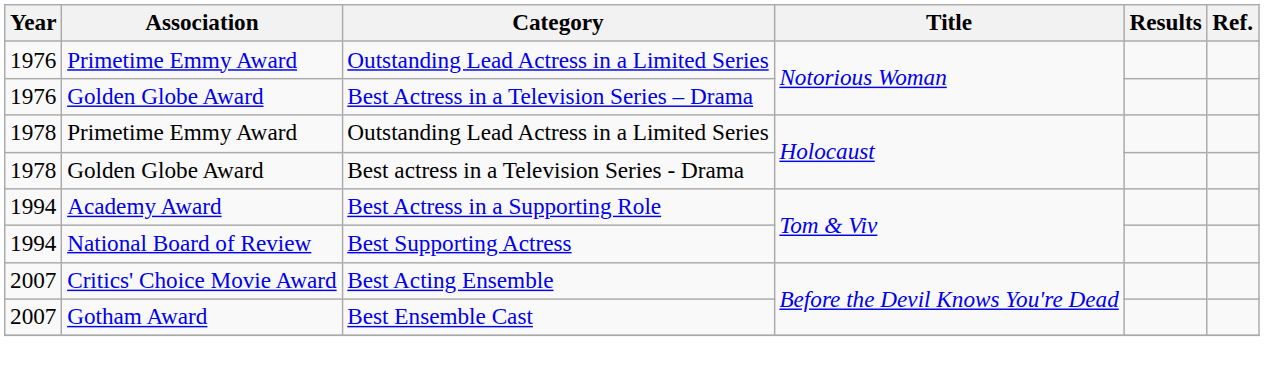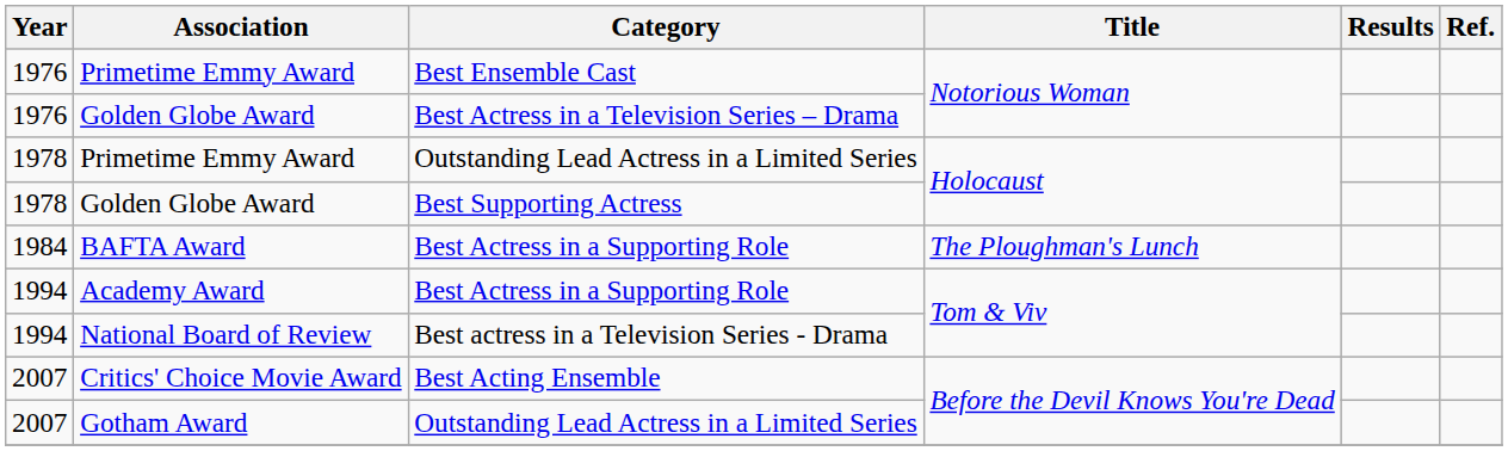1976 / Primetime Emmy Award | Category: Outstanding Lead Actress in a Limited Series -> Best Ensemble Cast
1978 / Golden Globe Award | Category: Best actress in a Television Series - Drama -> Best Supporting Actress
+ row: 1984 | BAFTA Award | Best Actress in a Supporting Role | The Ploughman's Lunch
National Board of Review | Category: Best Supporting Actress -> Best actress in a Television Series - Drama
Gotham Award | Category: Best Ensemble Cast -> Outstanding Lead Actress in a Limited Series
